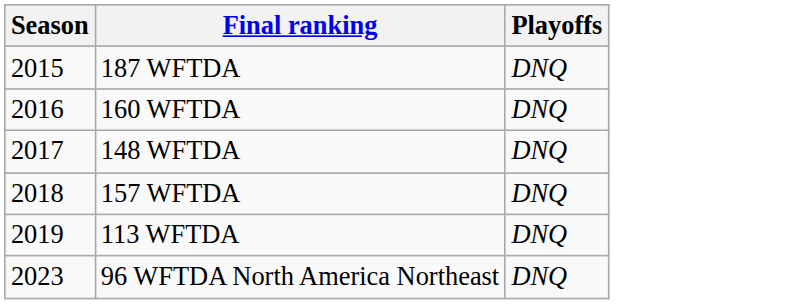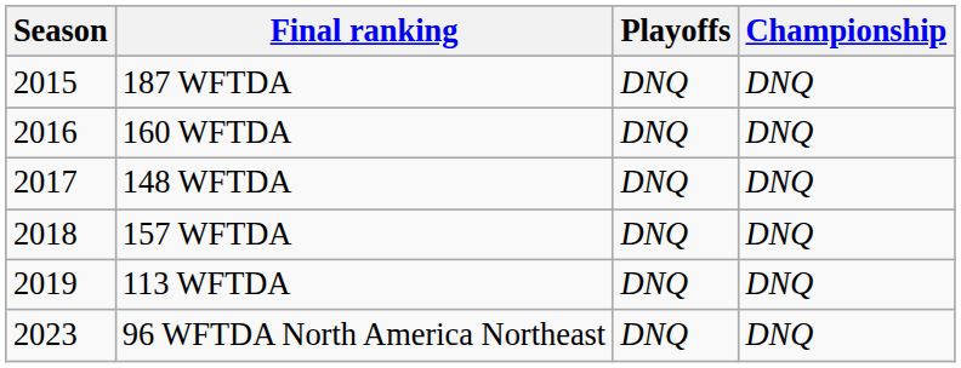+ column: Championship | DNQ | DNQ | DNQ | DNQ | DNQ | DNQ
